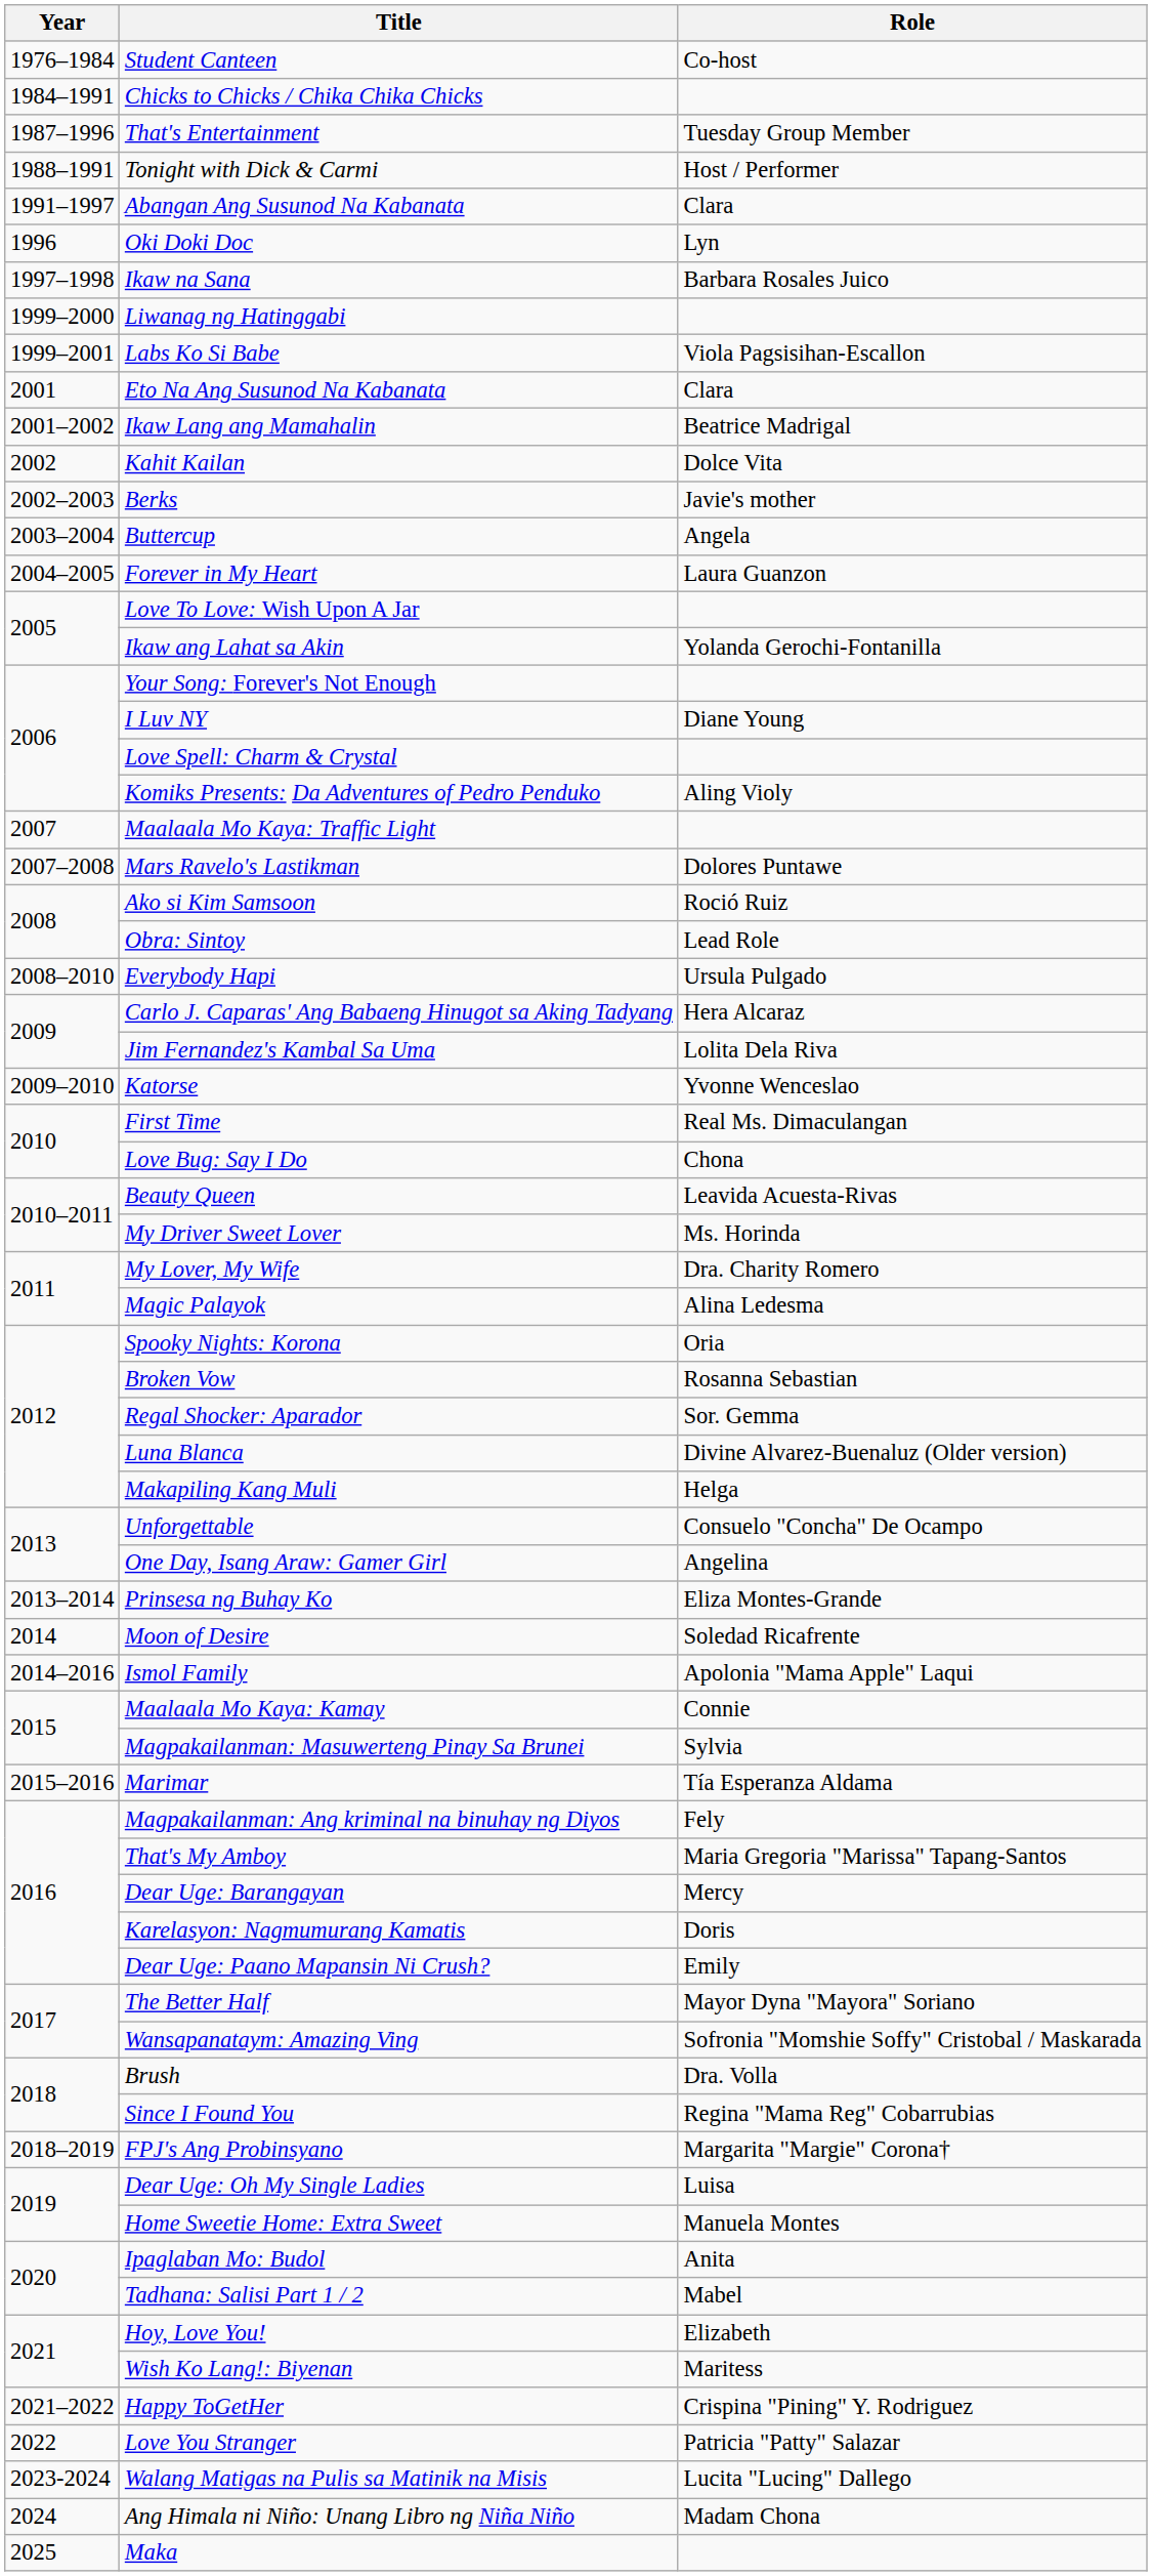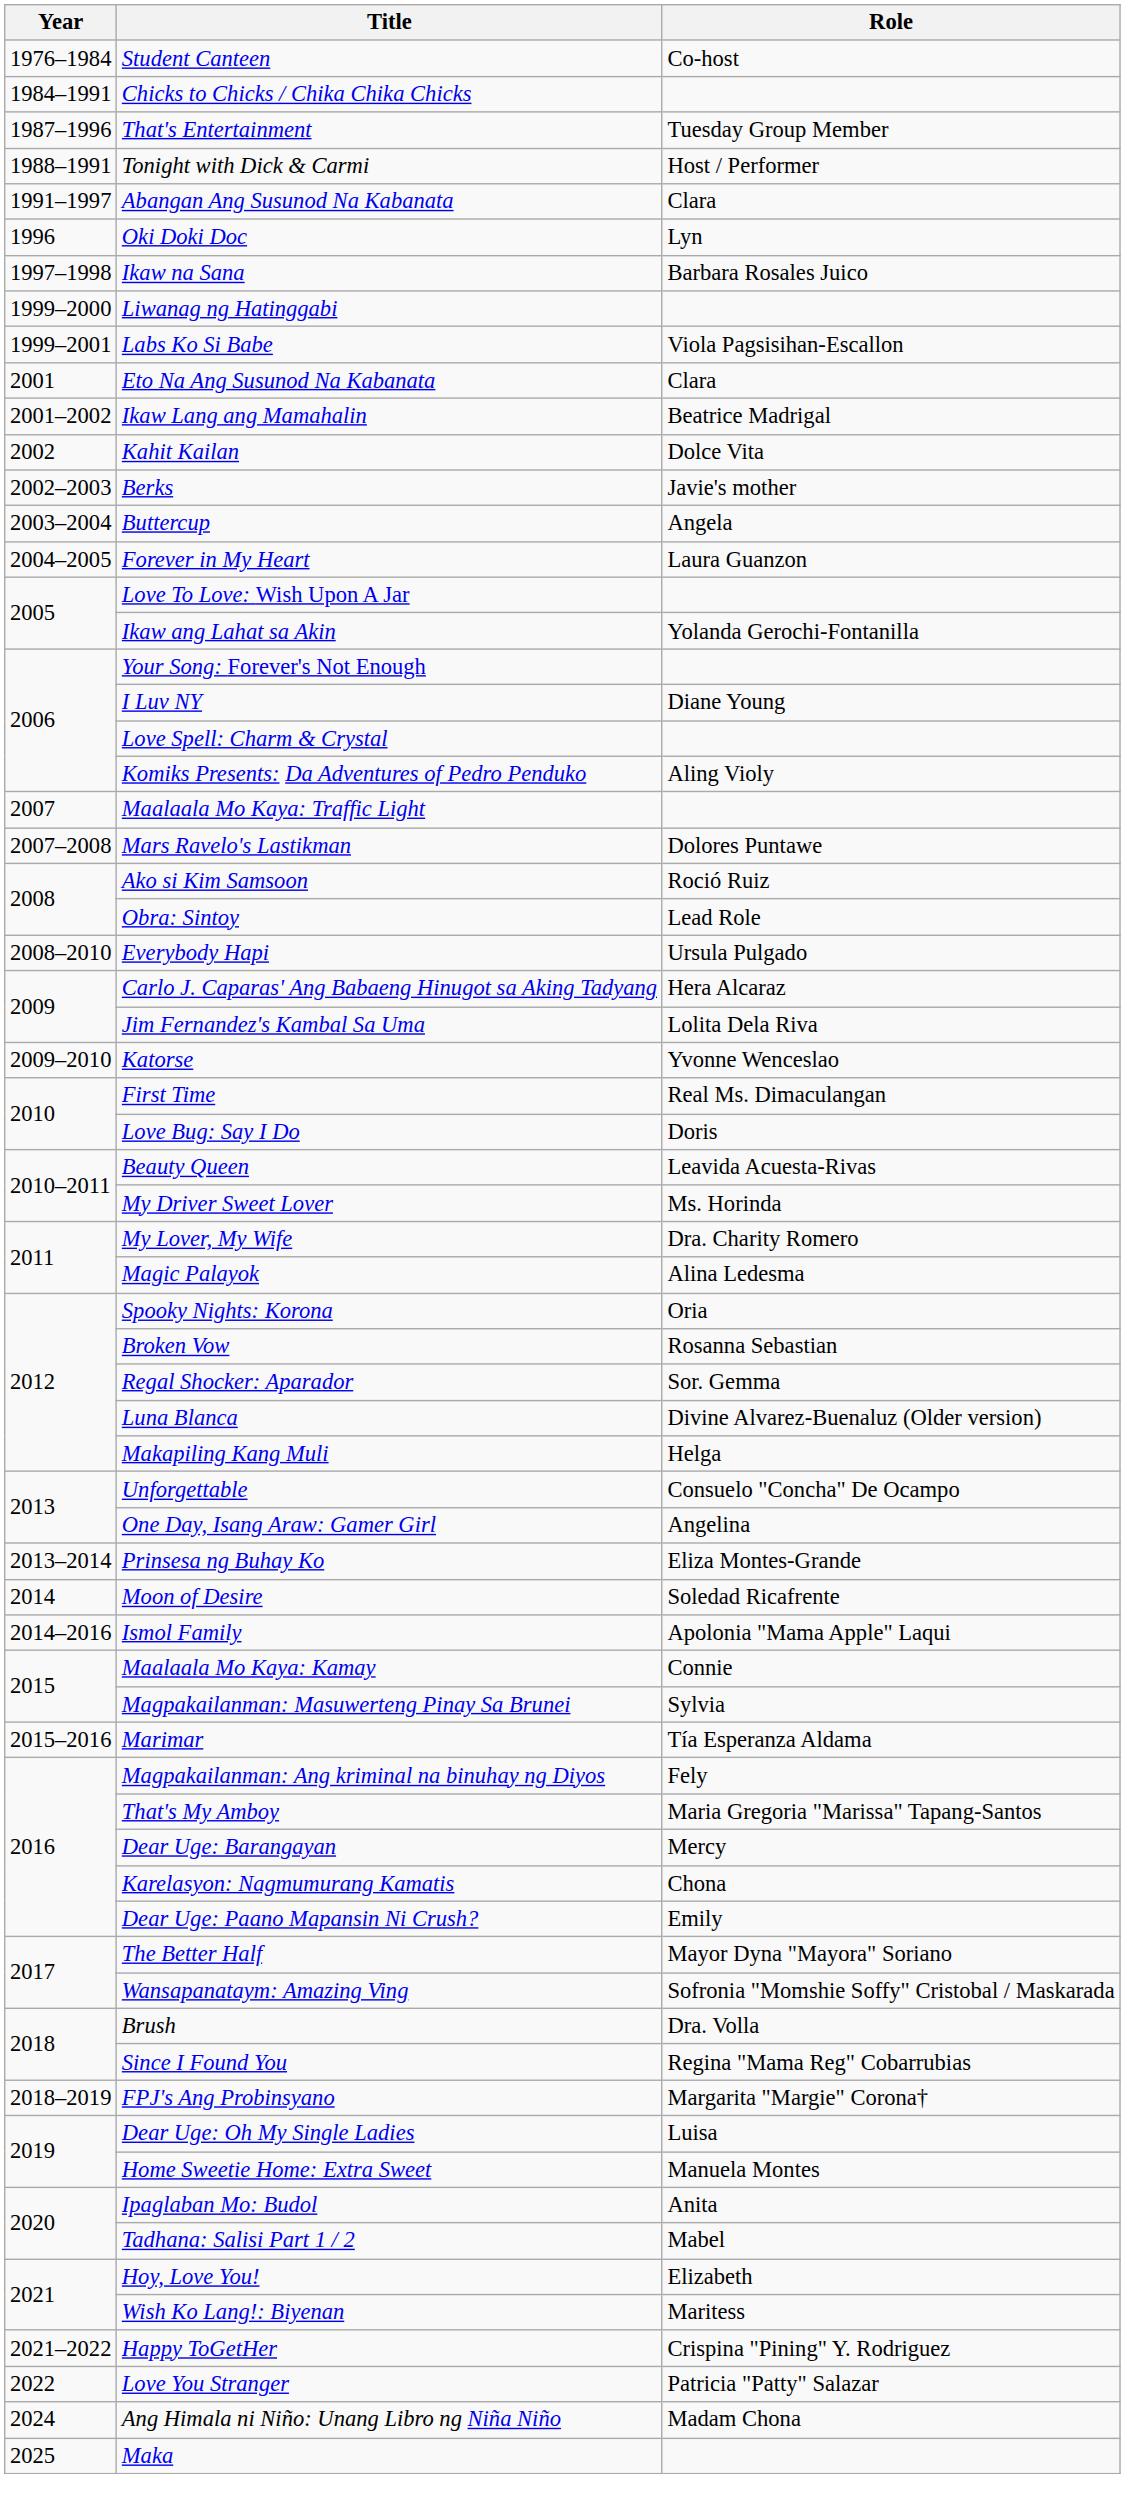Love Bug: Say I Do | Role: Chona -> Doris
Karelasyon: Nagmumurang Kamatis | Role: Doris -> Chona
- row: 2023-2024 | Walang Matigas na Pulis sa Matinik na Misis | Lucita "Lucing" Dallego
